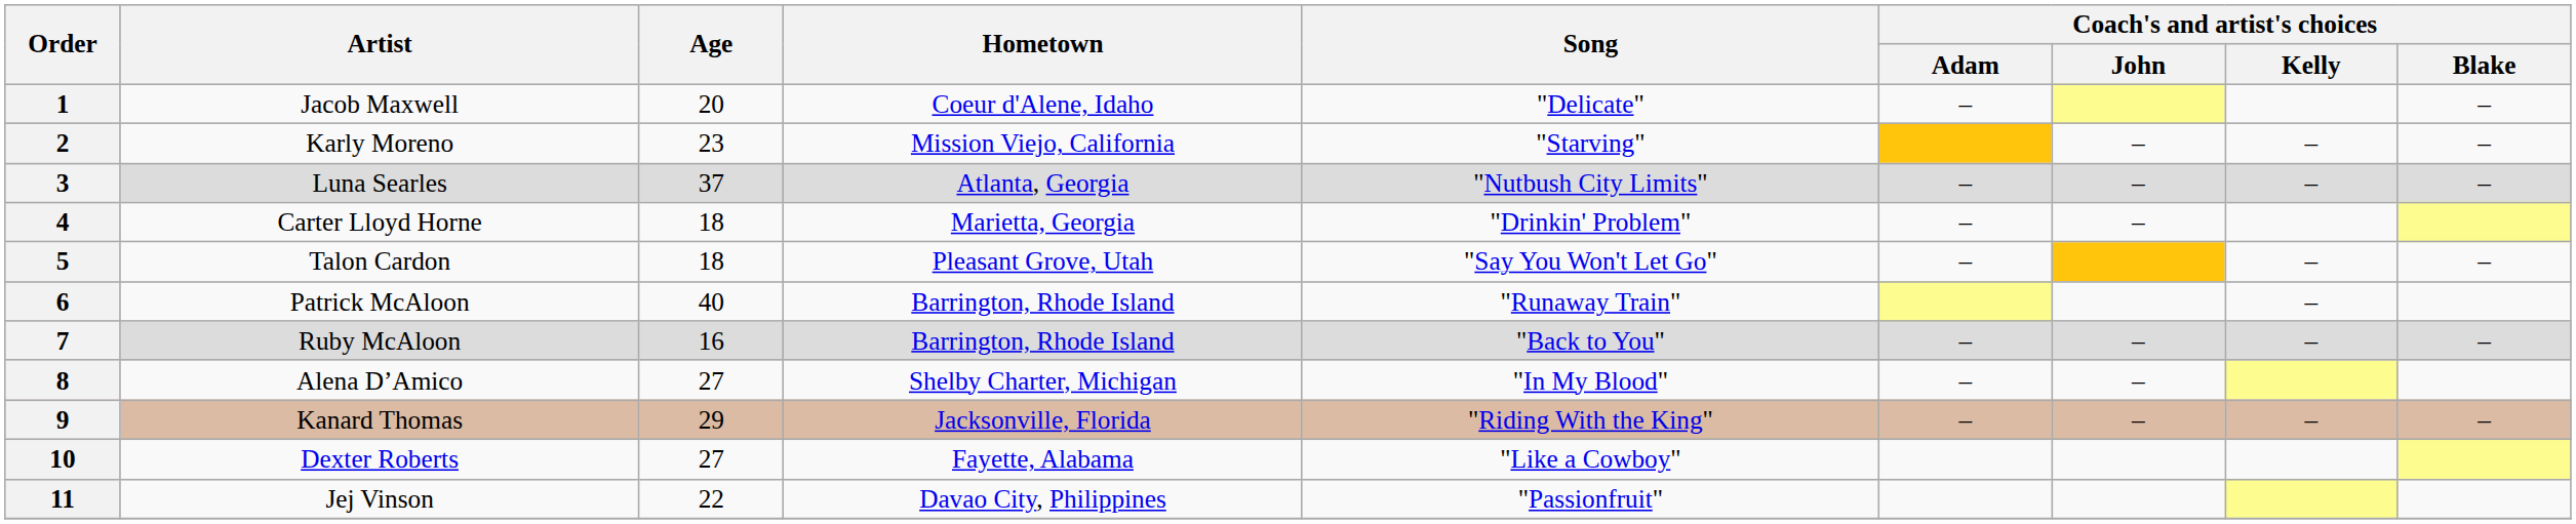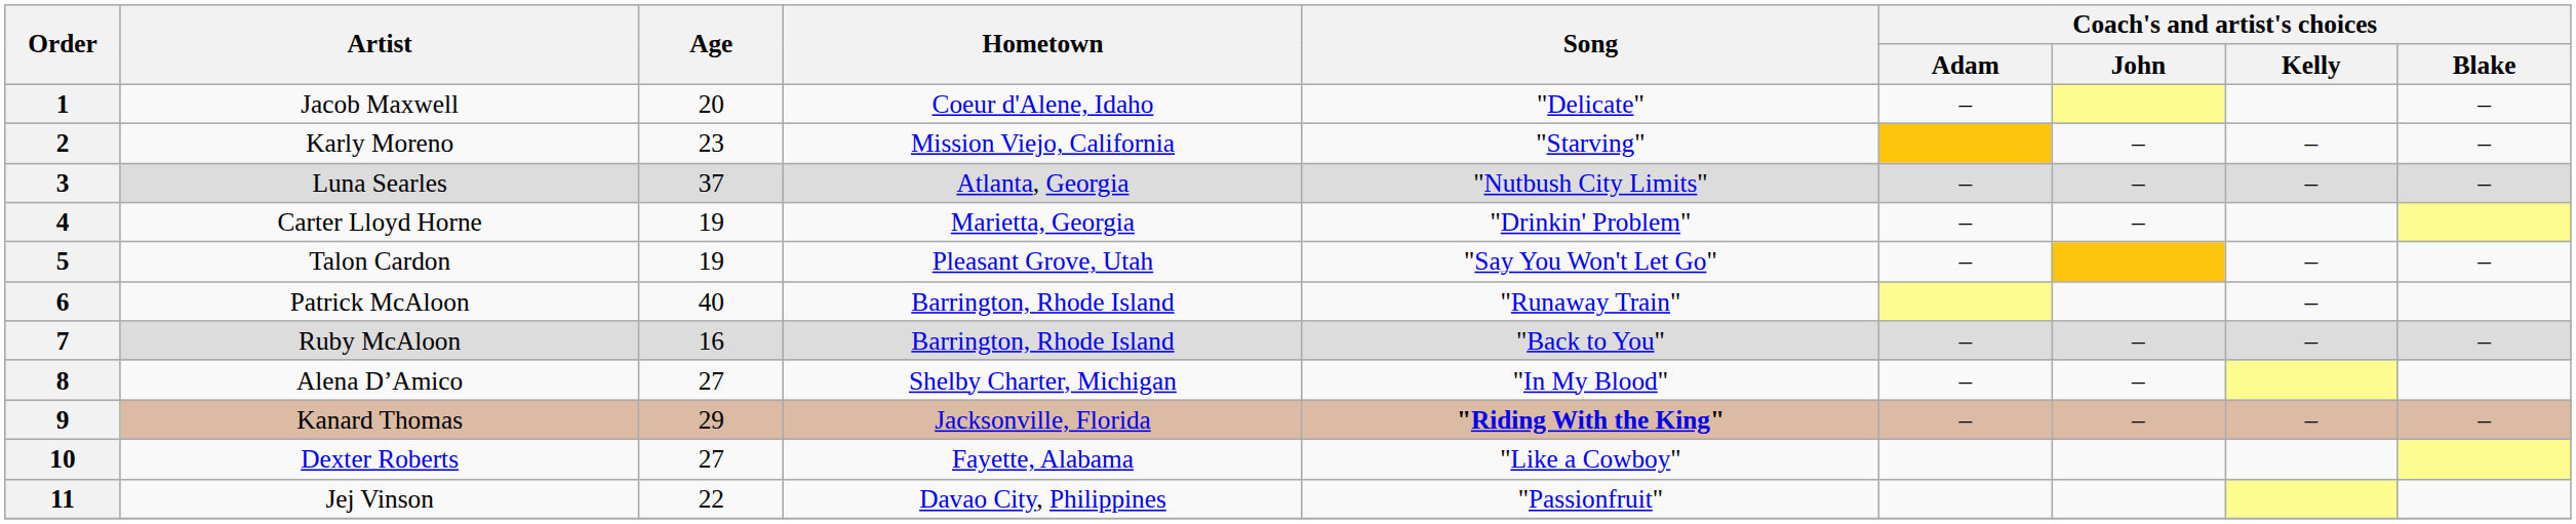4 | Age: 18 -> 19
5 | Age: 18 -> 19
9 | Song: normal -> bold
